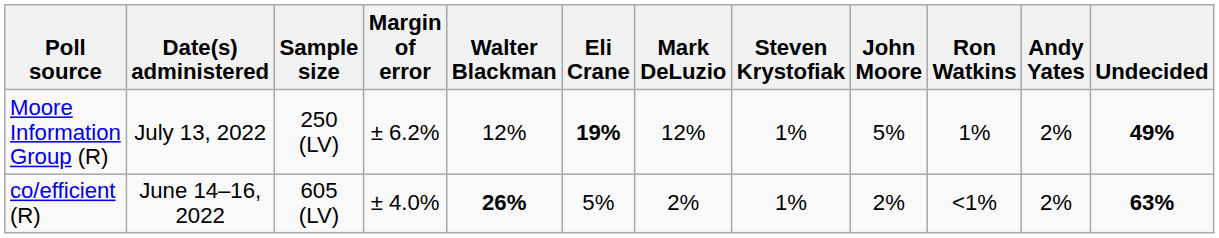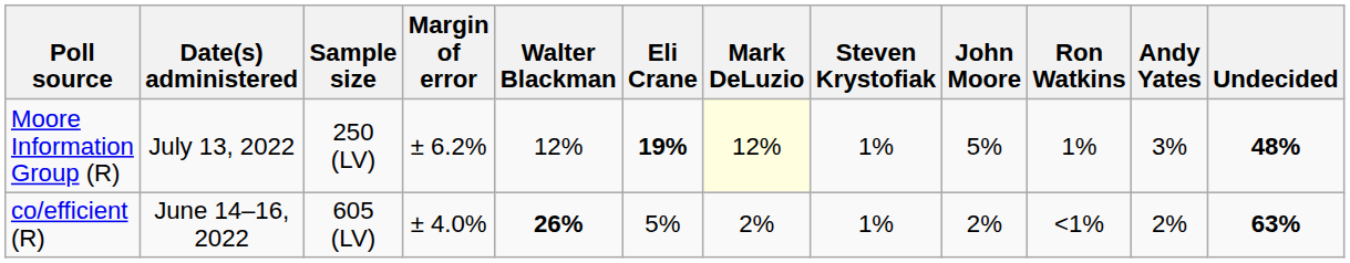Moore Information Group (R) | Mark DeLuzio: no background -> lightyellow background
Moore Information Group (R) | Andy Yates: 2% -> 3%
Moore Information Group (R) | Undecided: 49% -> 48%
